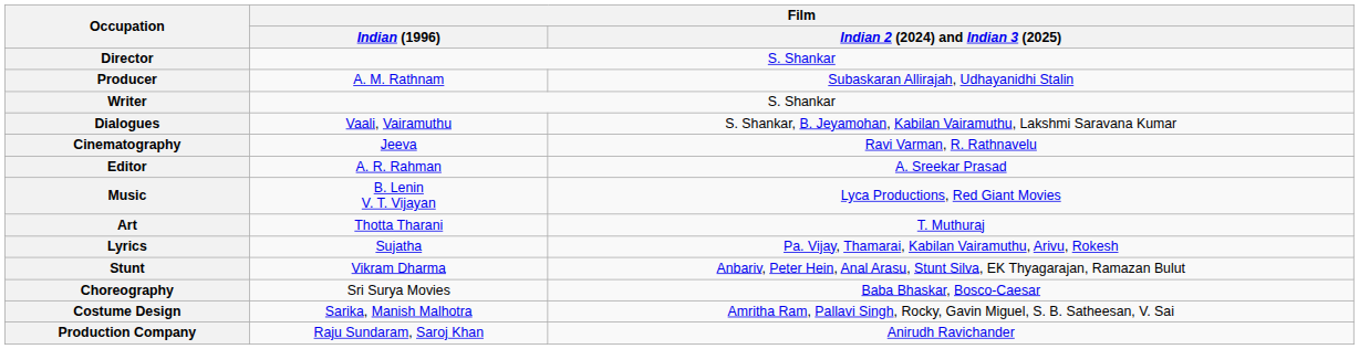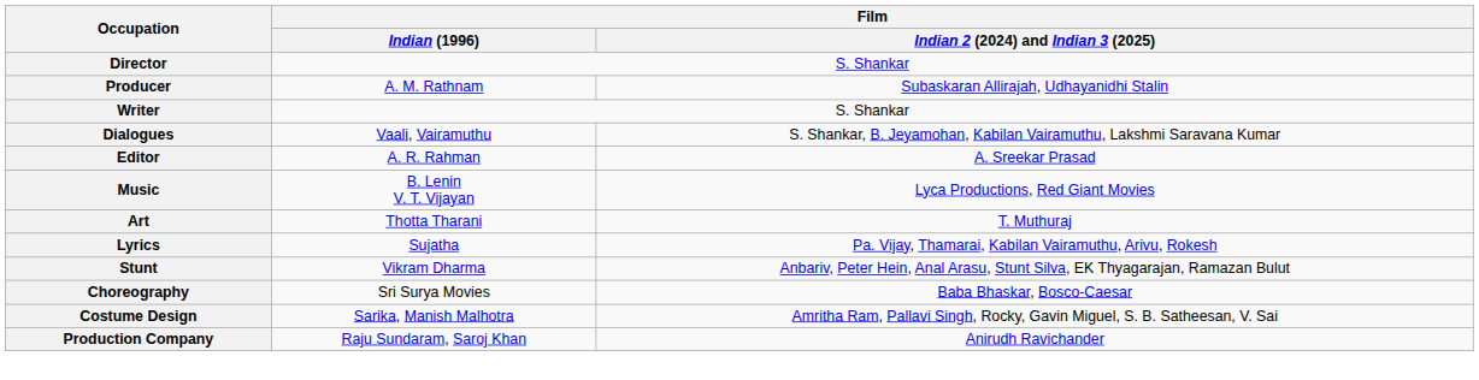- row: Cinematography | Jeeva | Ravi Varman, R. Rathnavelu
